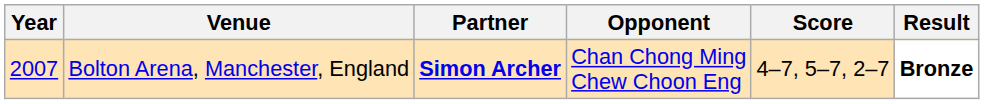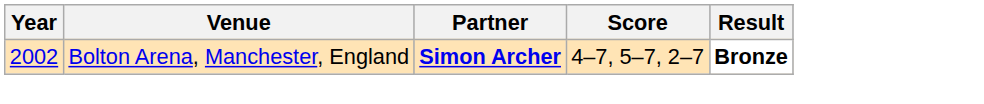- column: Opponent | Chan Chong Ming Chew Choon Eng
Bolton Arena, Manchester, England | Year: 2007 -> 2002
